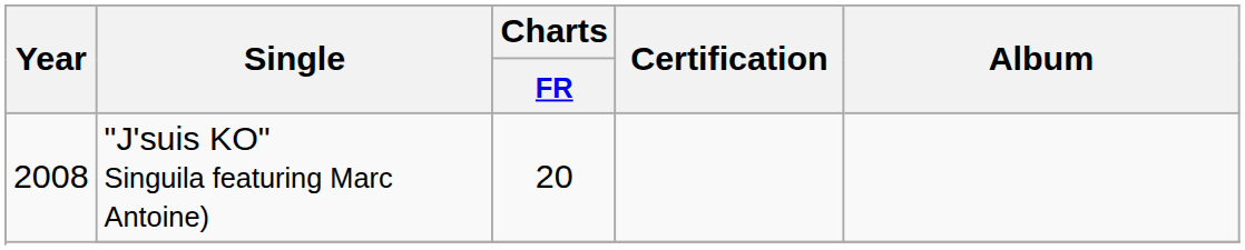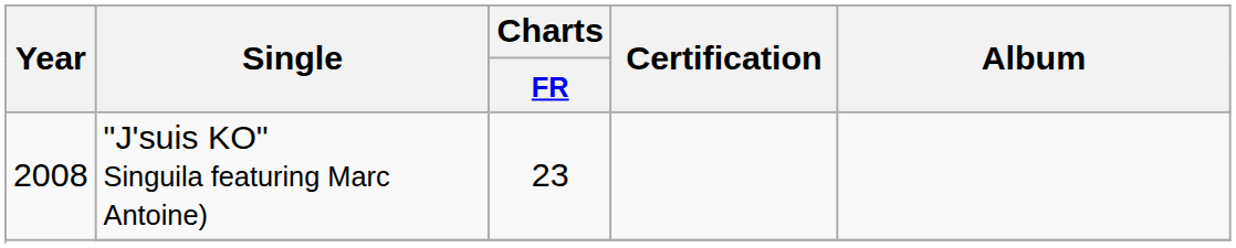"J'suis KO" Singuila featuring Marc Antoine) | Charts / FR: 20 -> 23
